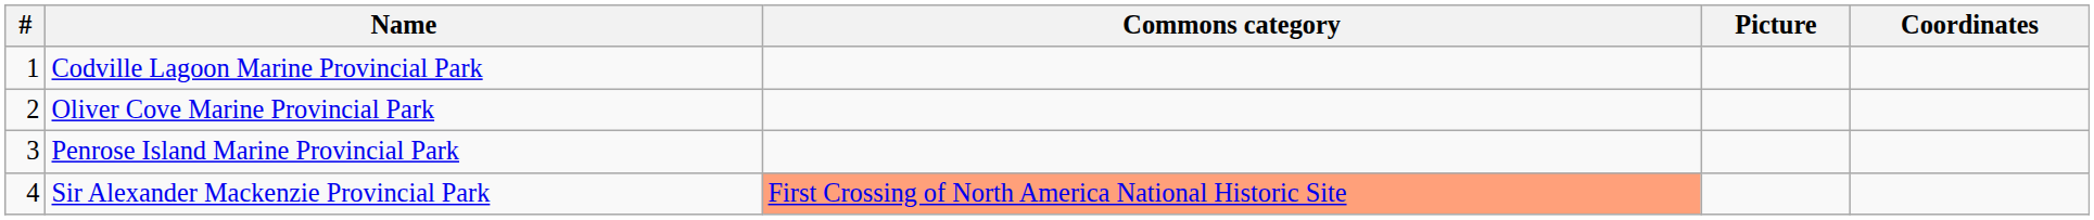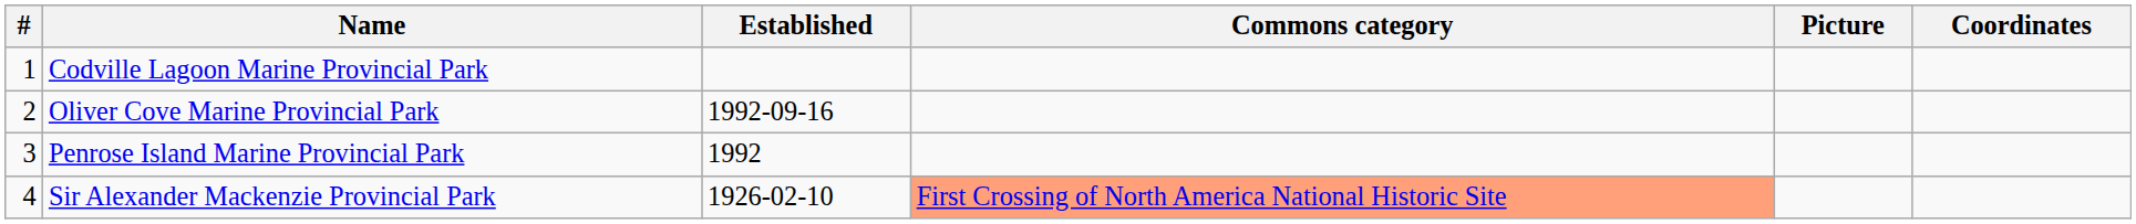+ column: Established | 1992-09-16 | 1992 | 1926-02-10
